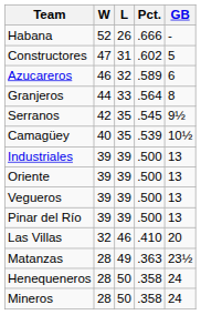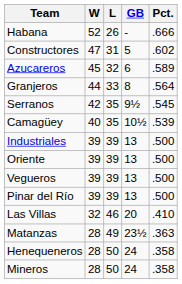columns swapped: Pct. <-> GB
Azucareros | W: 46 -> 45
